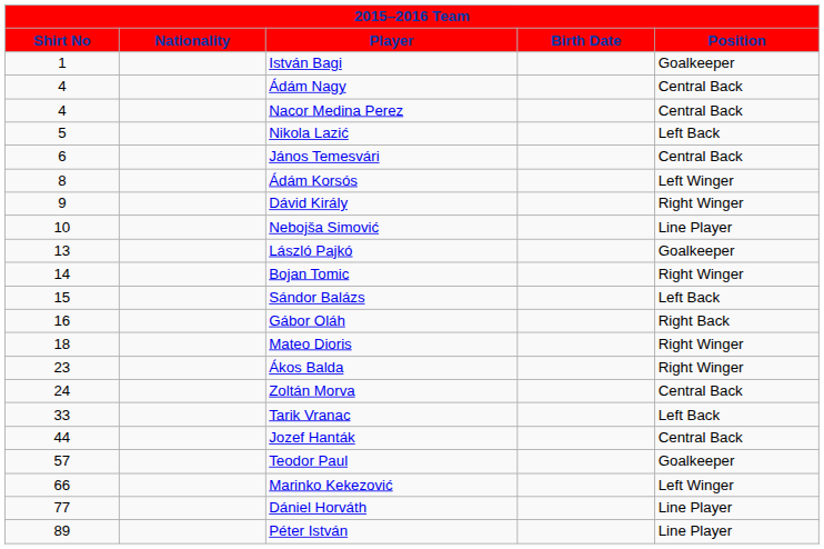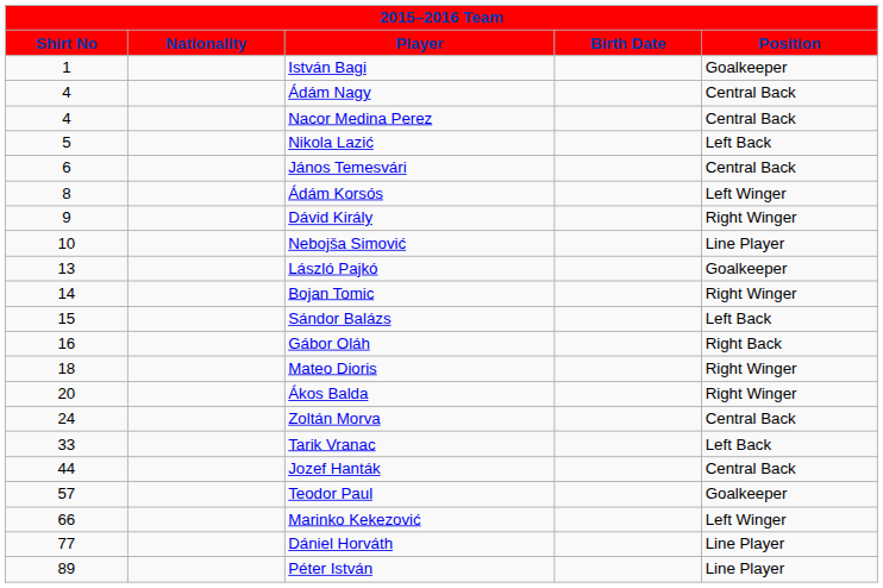Ákos Balda | Shirt No: 23 -> 20
